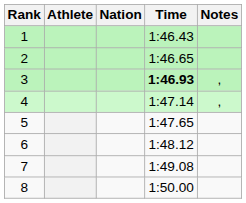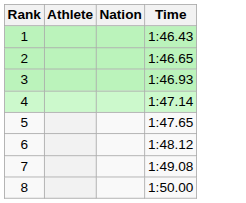- column: Notes | , | ,
3 | Time: bold -> normal
